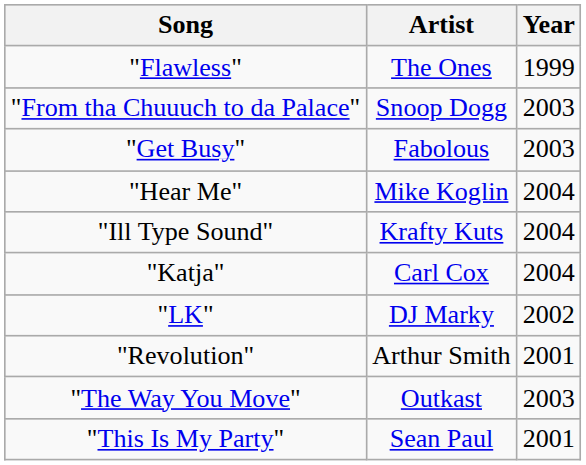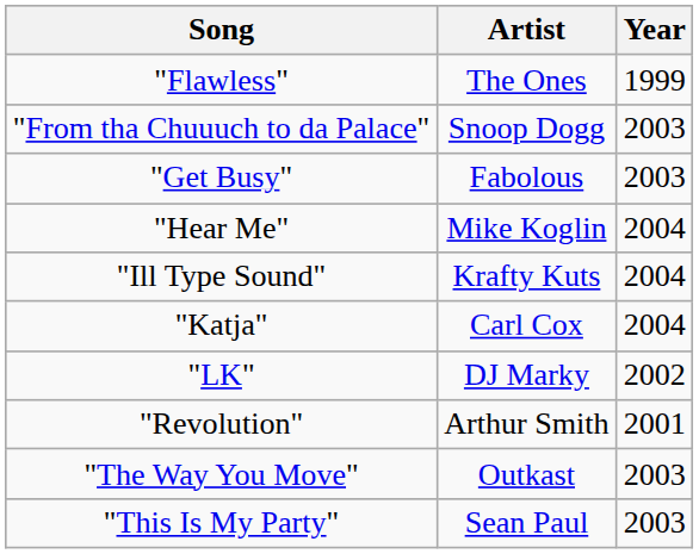"This Is My Party" | Year: 2001 -> 2003
